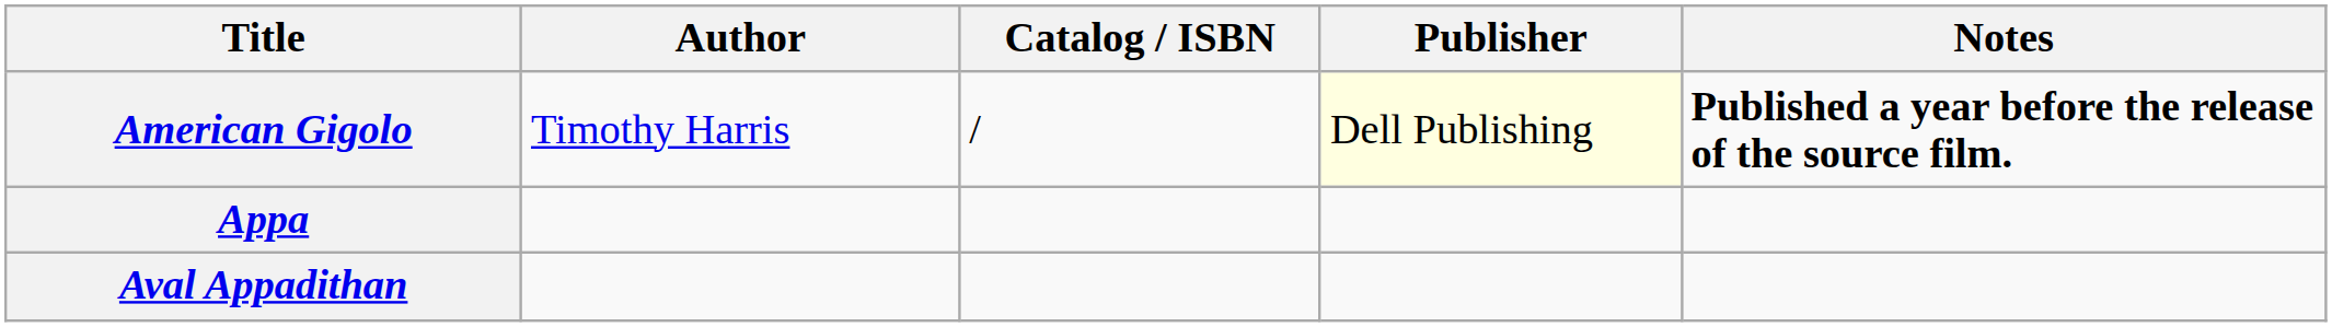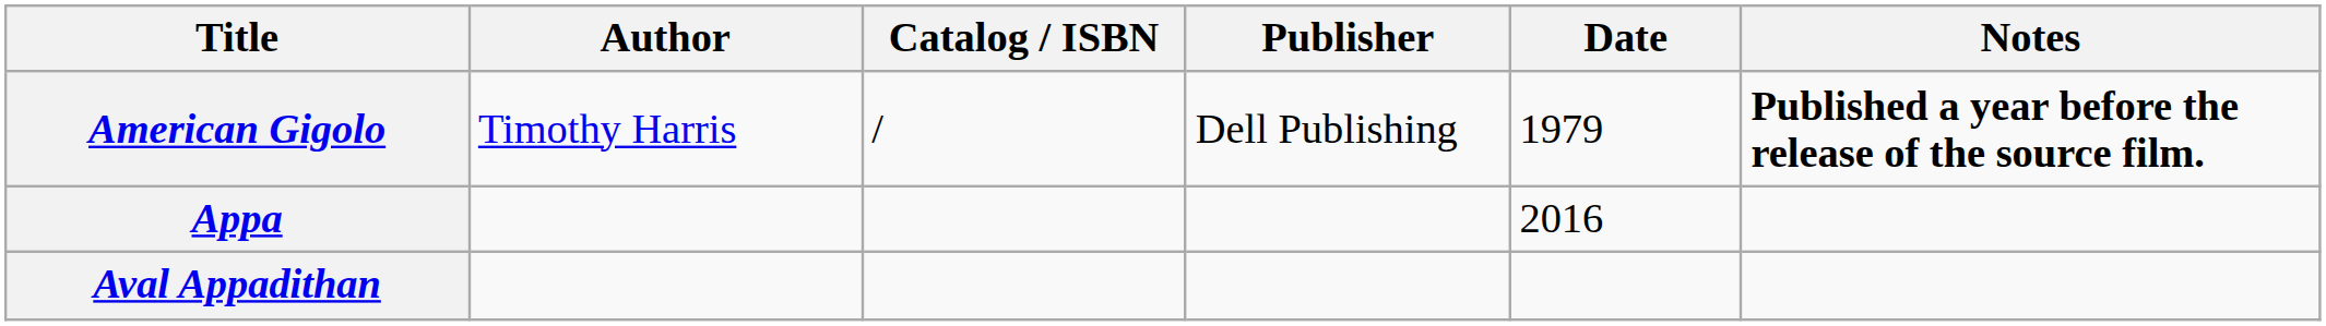+ column: Date | 1979 | 2016
American Gigolo | Publisher: lightyellow background -> no background
